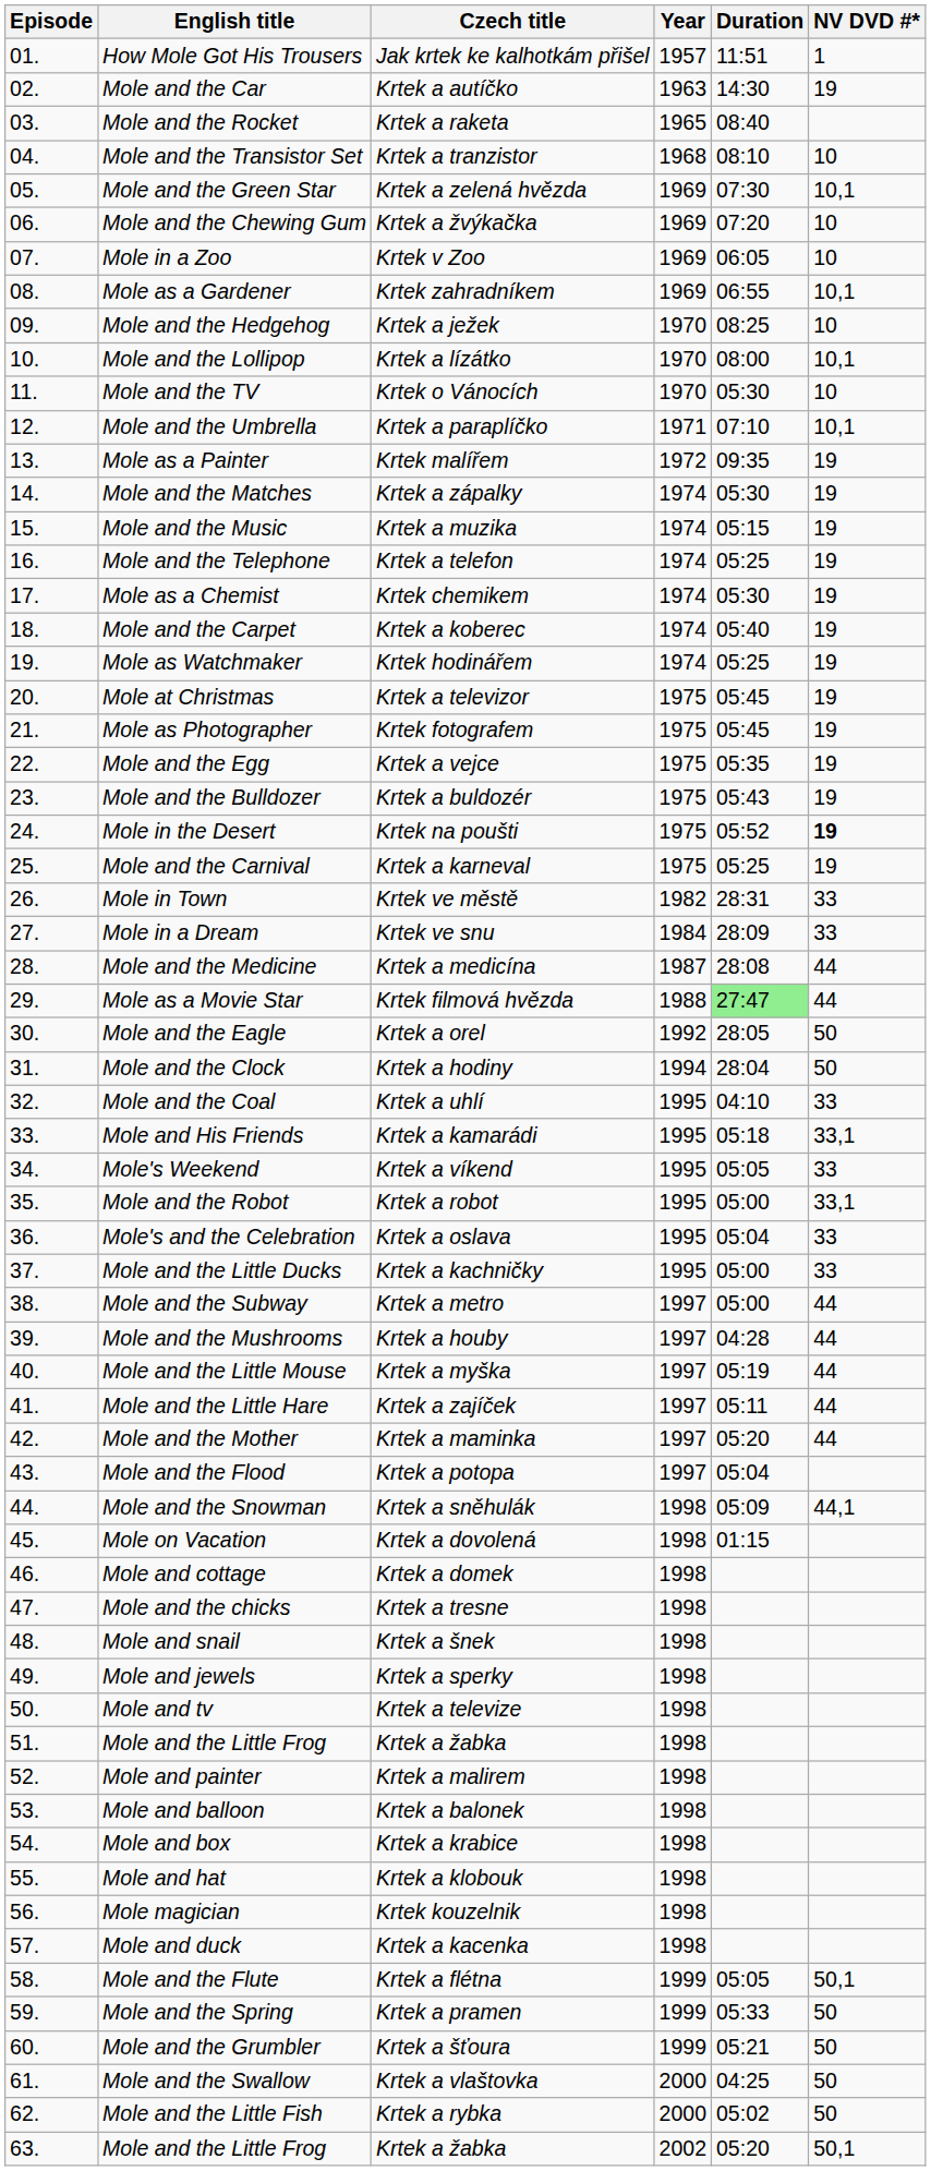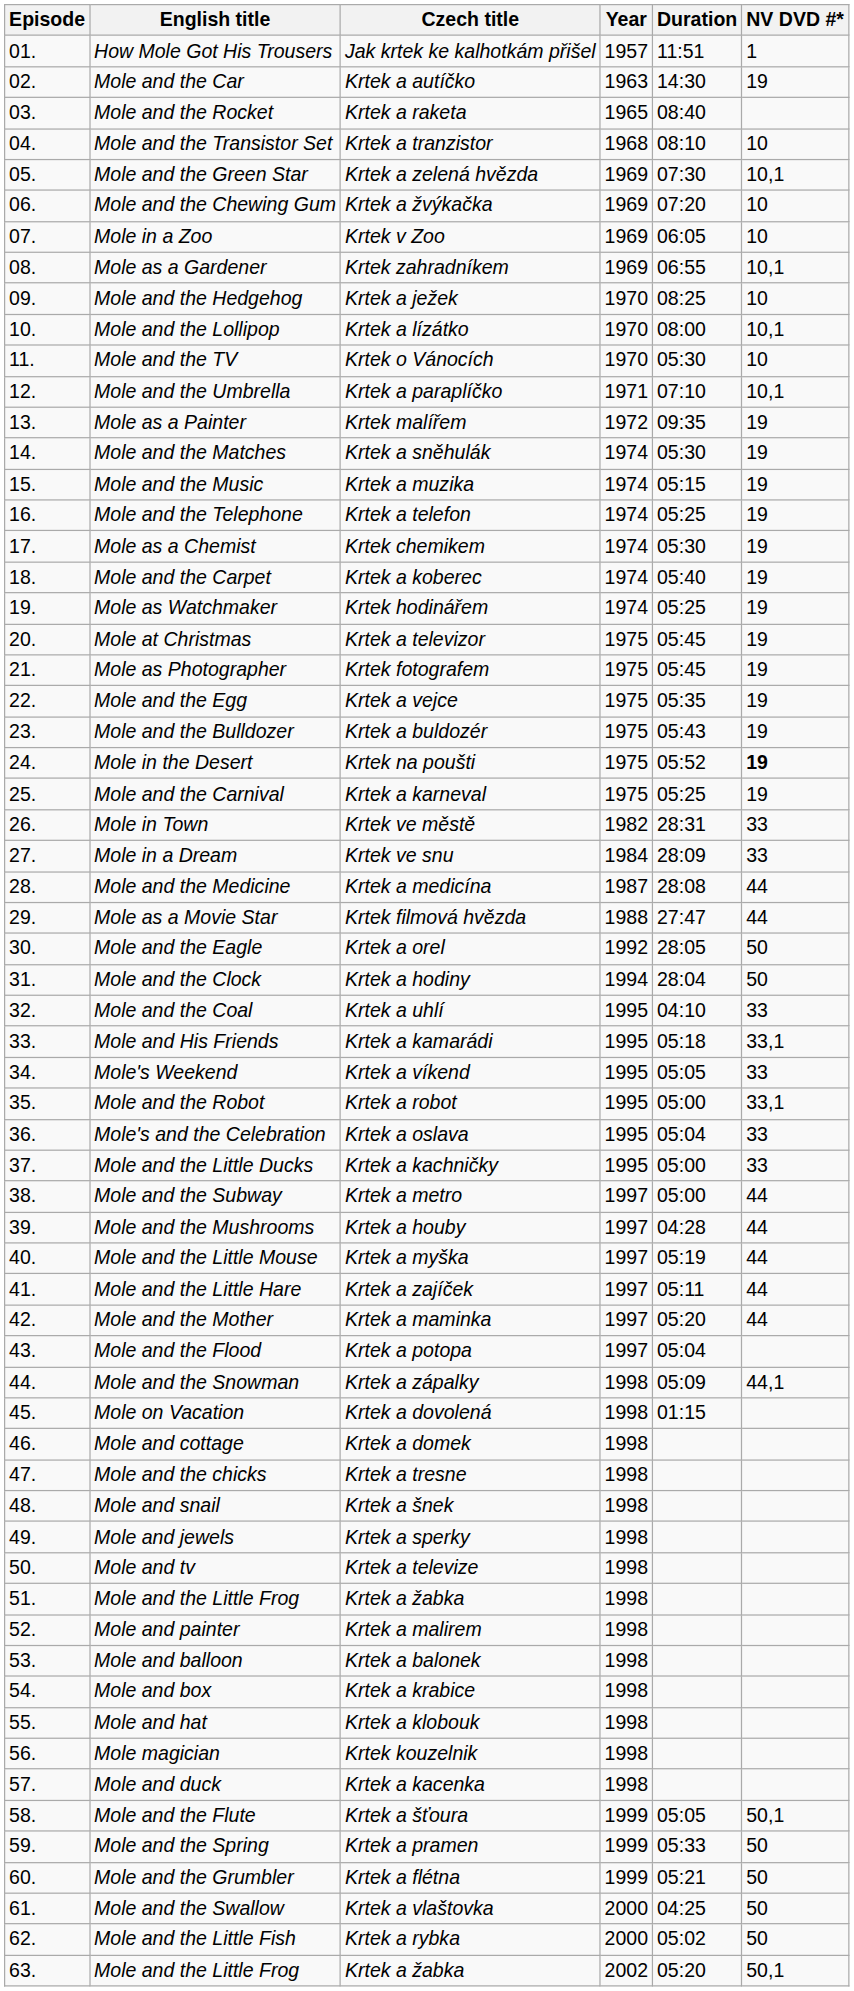Mole and the Matches | Czech title: Krtek a zápalky -> Krtek a sněhulák
Mole as a Movie Star | Duration: lightgreen background -> no background
Mole and the Snowman | Czech title: Krtek a sněhulák -> Krtek a zápalky
Mole and the Flute | Czech title: Krtek a flétna -> Krtek a šťoura
Mole and the Grumbler | Czech title: Krtek a šťoura -> Krtek a flétna
